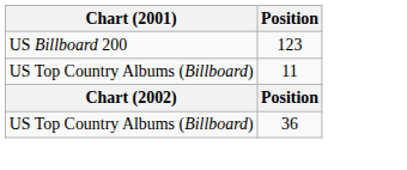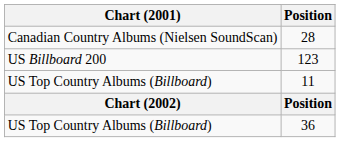+ row: Canadian Country Albums (Nielsen SoundScan) | 28
